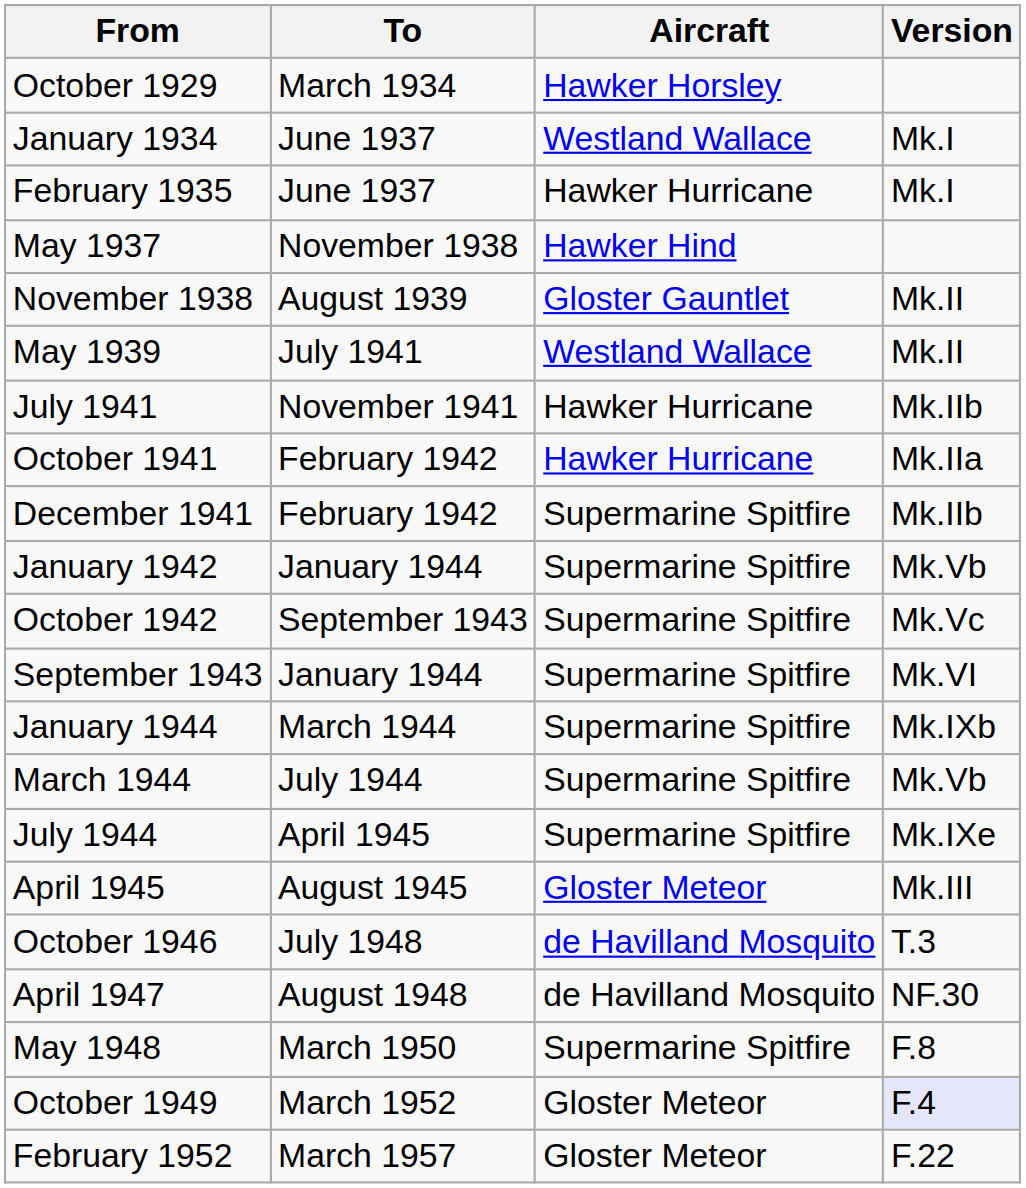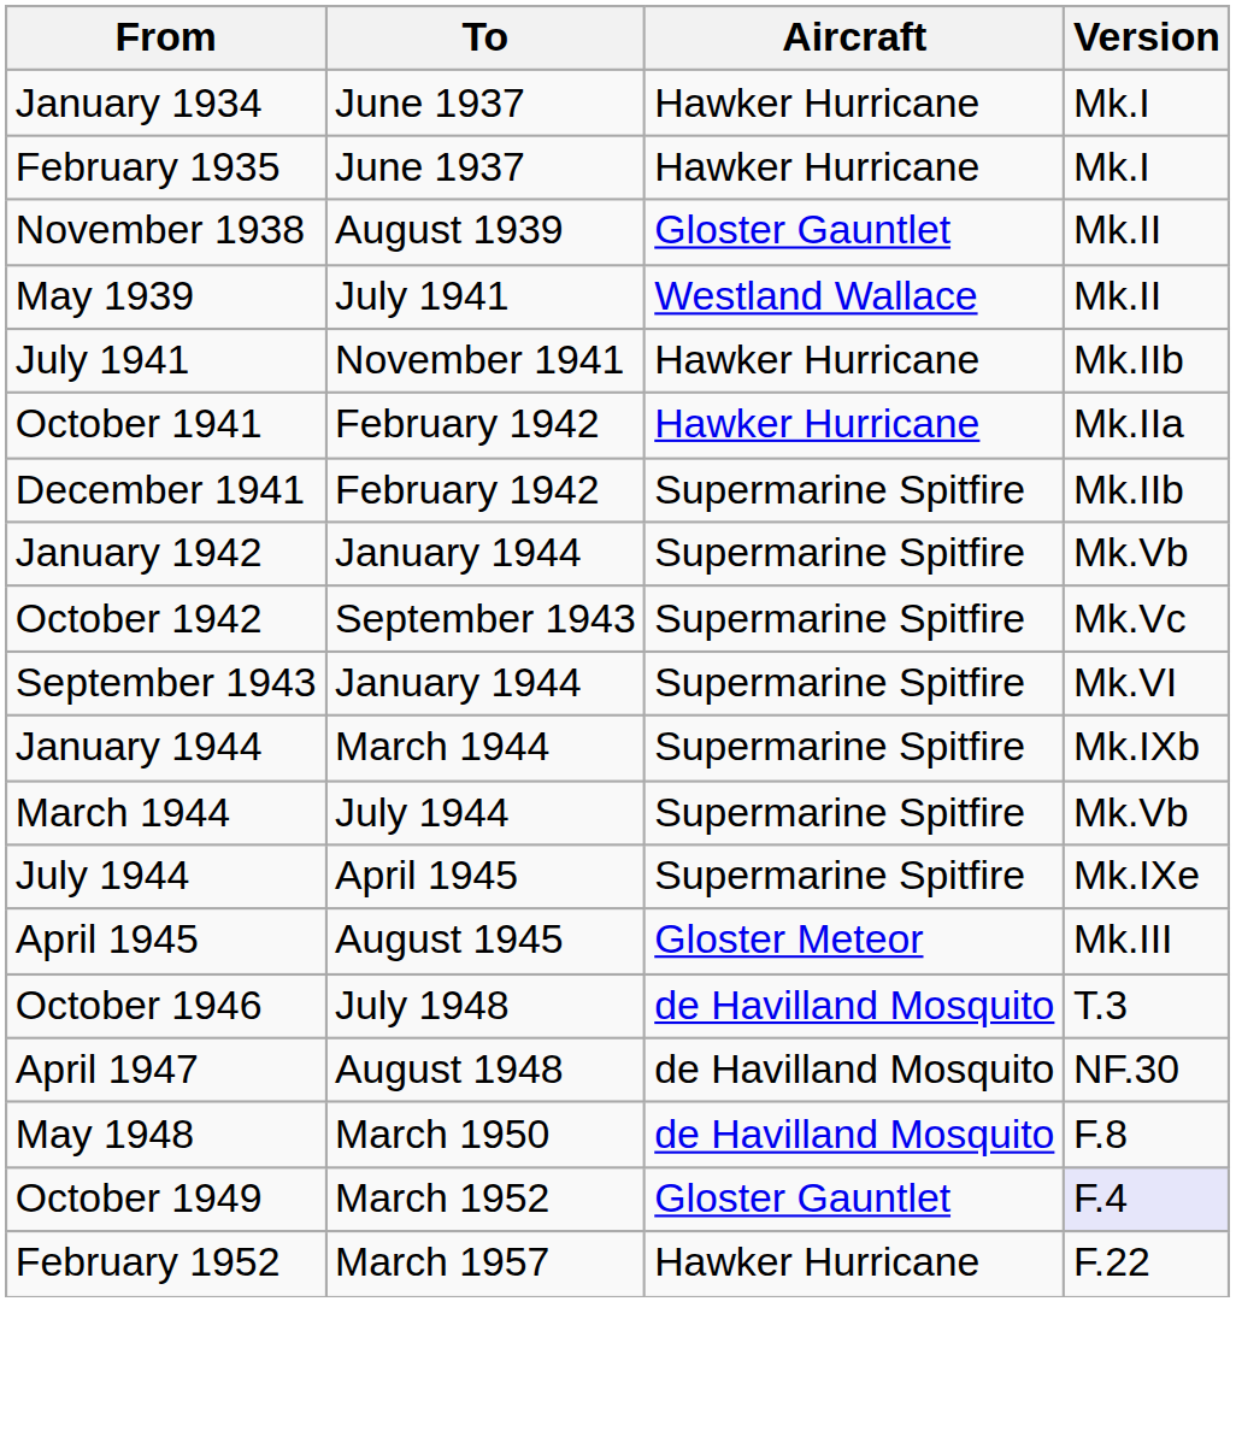- row: October 1929 | March 1934 | Hawker Horsley
January 1934 | Aircraft: Westland Wallace -> Hawker Hurricane
- row: May 1937 | November 1938 | Hawker Hind
May 1948 | Aircraft: Supermarine Spitfire -> de Havilland Mosquito
October 1949 | Aircraft: Gloster Meteor -> Gloster Gauntlet
February 1952 | Aircraft: Gloster Meteor -> Hawker Hurricane
